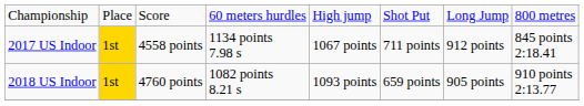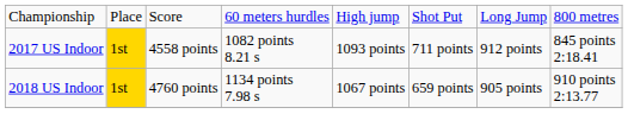2017 US Indoor | column 4: 1134 points 7.98 s -> 1082 points 8.21 s
2017 US Indoor | column 5: 1067 points -> 1093 points
2018 US Indoor | column 4: 1082 points 8.21 s -> 1134 points 7.98 s
2018 US Indoor | column 5: 1093 points -> 1067 points
